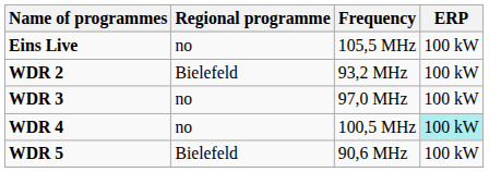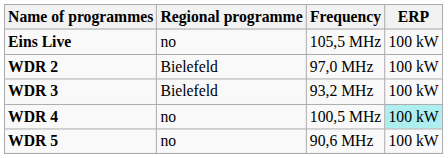WDR 2 | Frequency: 93,2 MHz -> 97,0 MHz
WDR 3 | Regional programme: no -> Bielefeld
WDR 3 | Frequency: 97,0 MHz -> 93,2 MHz
WDR 5 | Regional programme: Bielefeld -> no
